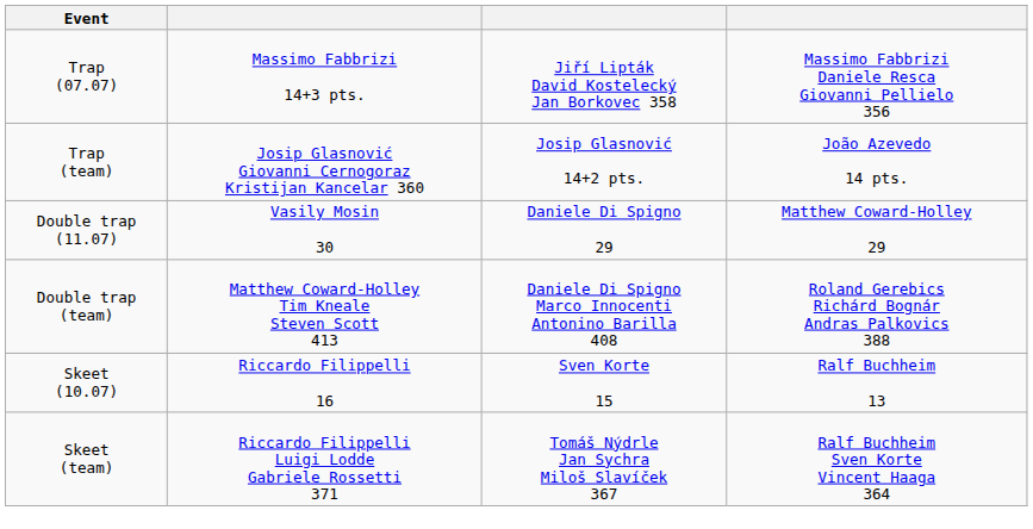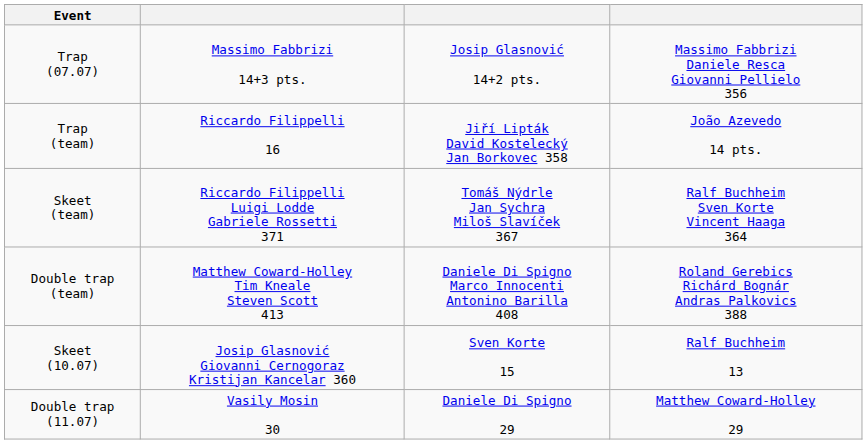Trap (07.07) | column 3: Jiří Lipták David Kostelecký Jan Borkovec 358 -> Josip Glasnović 14+2 pts.
Trap (team) | column 2: Josip Glasnović Giovanni Cernogoraz Kristijan Kancelar 360 -> Riccardo Filippelli 16
Trap (team) | column 3: Josip Glasnović 14+2 pts. -> Jiří Lipták David Kostelecký Jan Borkovec 358
rows swapped: Double trap (11.07) <-> Skeet (team)
Skeet (10.07) | column 2: Riccardo Filippelli 16 -> Josip Glasnović Giovanni Cernogoraz Kristijan Kancelar 360
